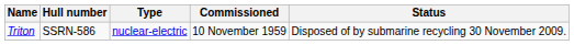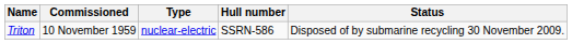columns swapped: Hull number <-> Commissioned
